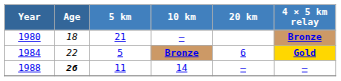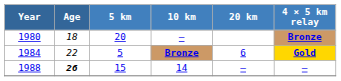1980 | 5 km: 21 -> 20
1988 | 5 km: 11 -> 15
